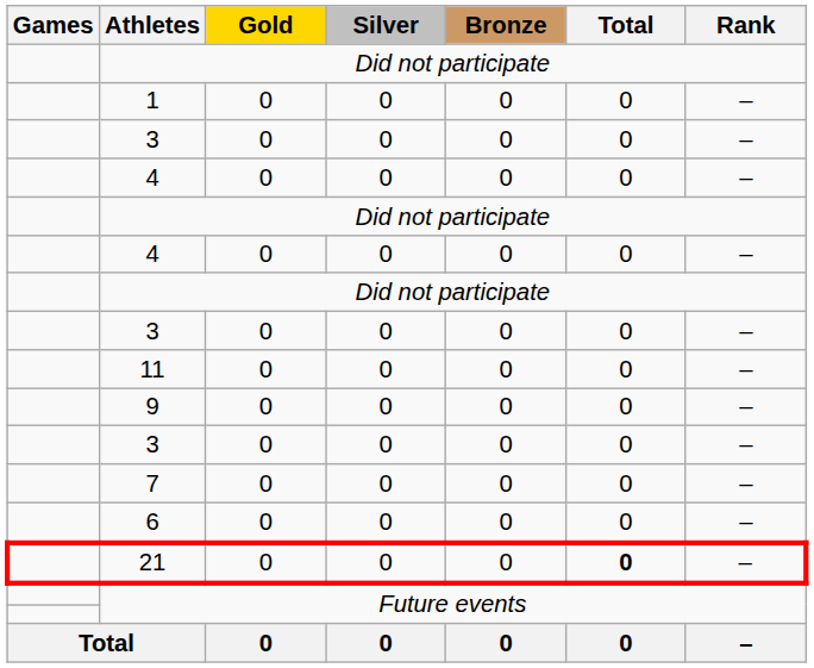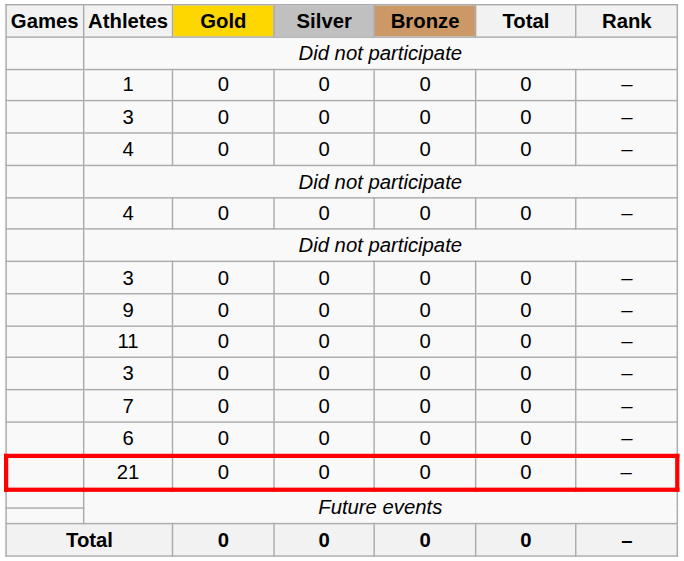rows swapped: 11 <-> 9
21 | Total: bold -> normal
